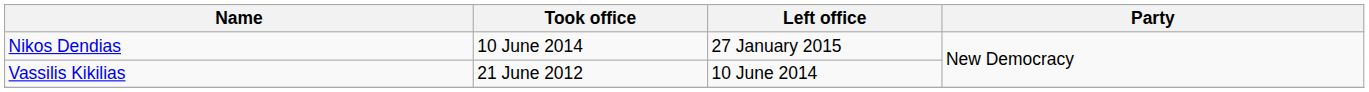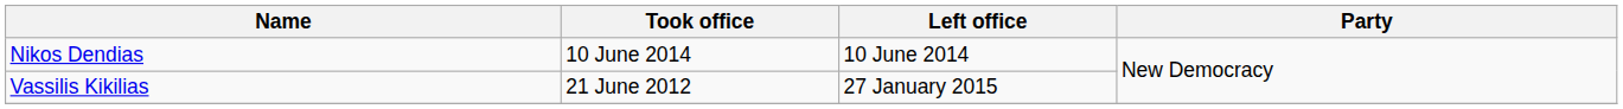Nikos Dendias | Left office: 27 January 2015 -> 10 June 2014
Vassilis Kikilias | Left office: 10 June 2014 -> 27 January 2015
